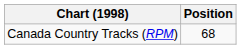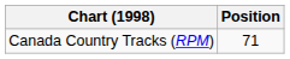Canada Country Tracks (RPM) | Position: 68 -> 71
